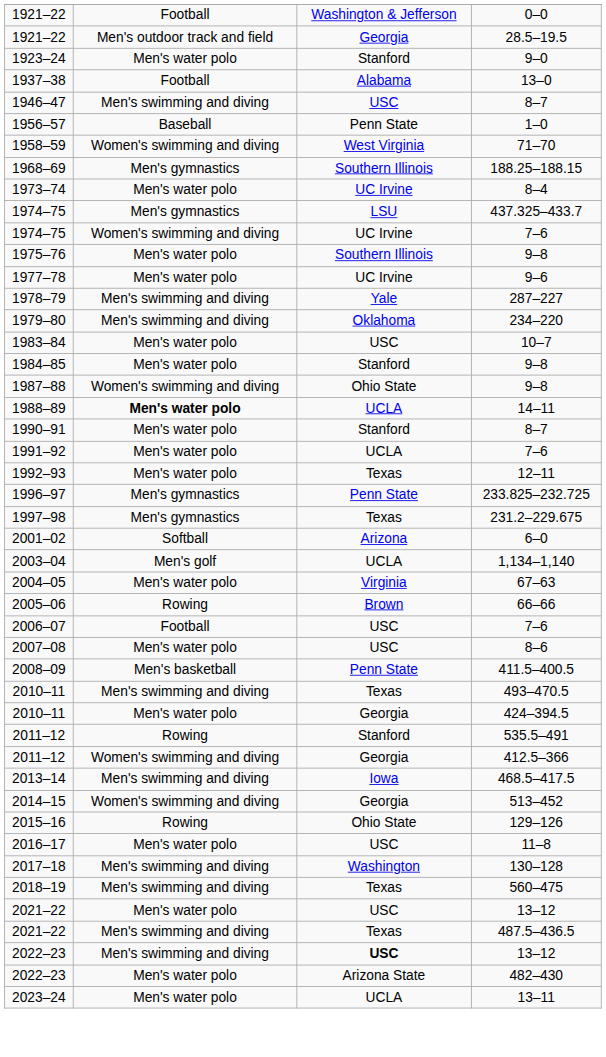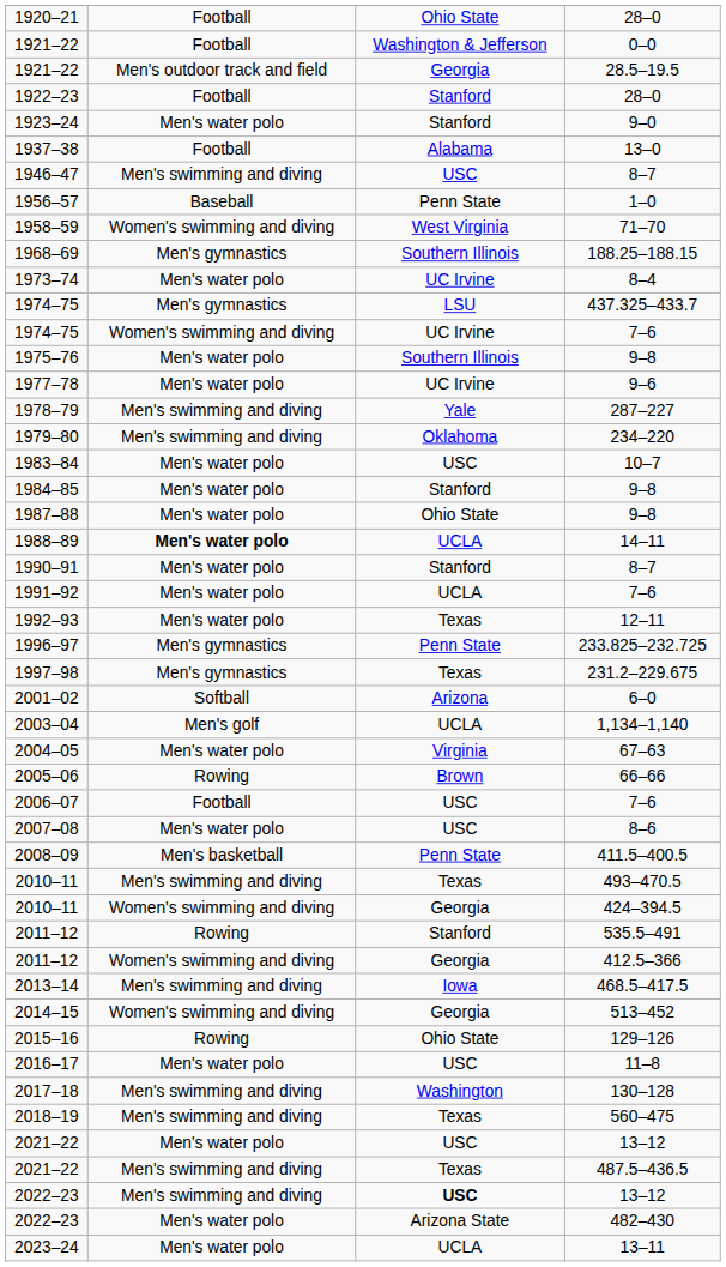+ row: 1920–21 | Football | Ohio State | 28–0
+ row: 1922–23 | Football | Stanford | 28–0
1987–88 | column 2: Women's swimming and diving -> Men's water polo
2010–11 / 424–394.5 | column 2: Men's water polo -> Women's swimming and diving
